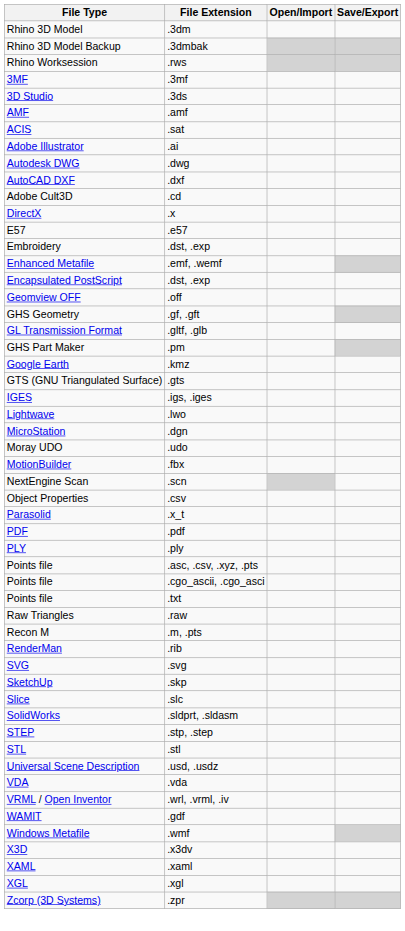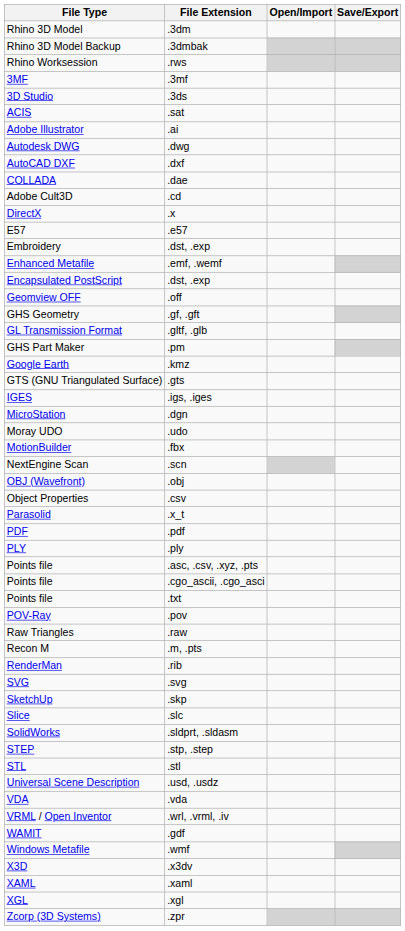- row: AMF | .amf
+ row: COLLADA | .dae
- row: Lightwave | .lwo
+ row: OBJ (Wavefront) | .obj
+ row: POV-Ray | .pov
